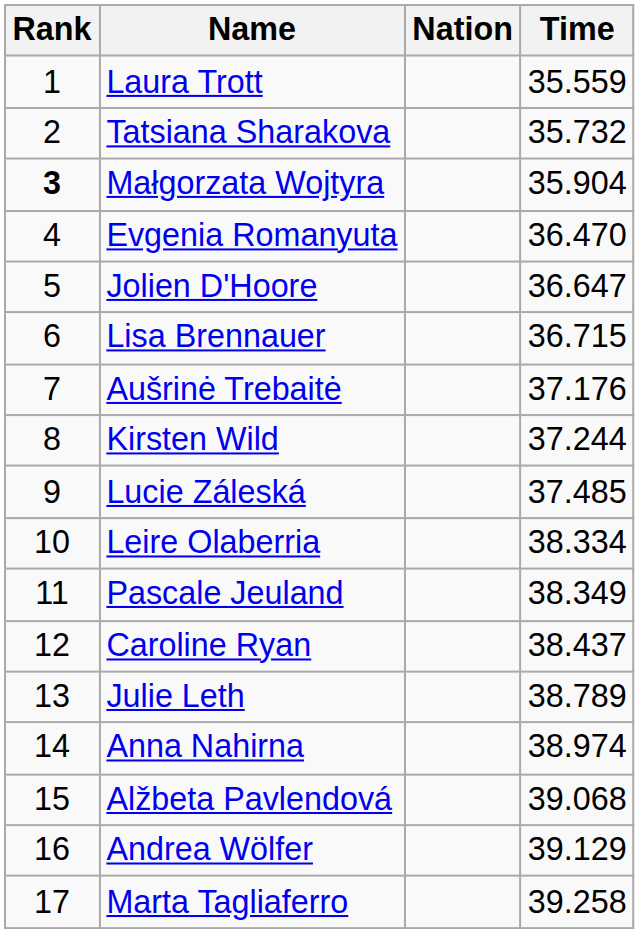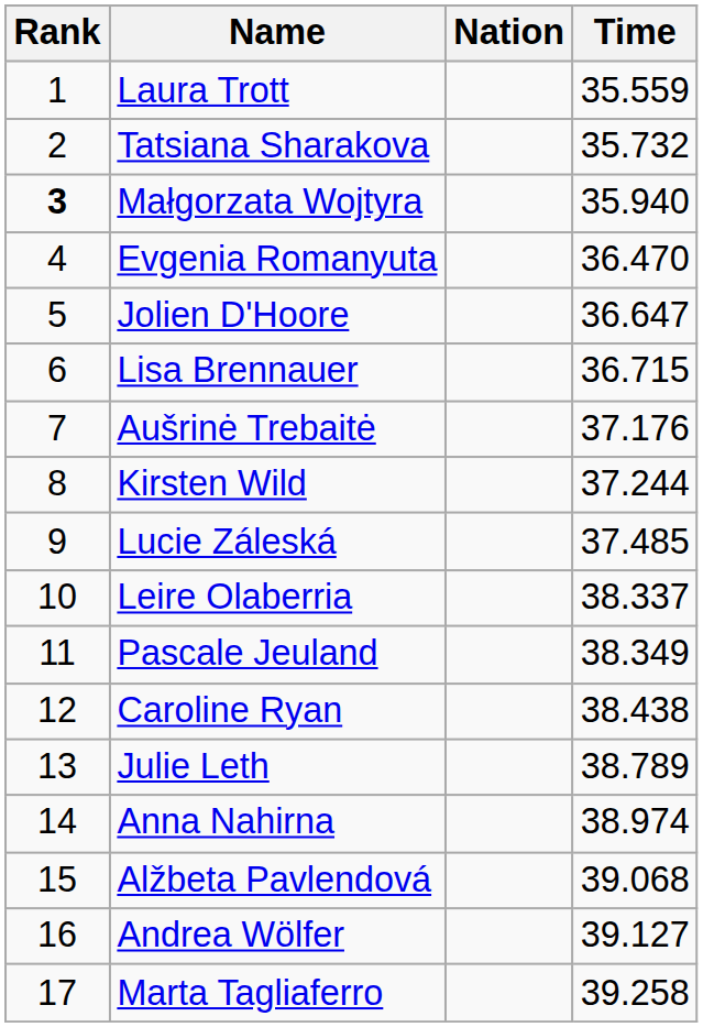Małgorzata Wojtyra | Time: 35.904 -> 35.940
Leire Olaberria | Time: 38.334 -> 38.337
Caroline Ryan | Time: 38.437 -> 38.438
Andrea Wölfer | Time: 39.129 -> 39.127
